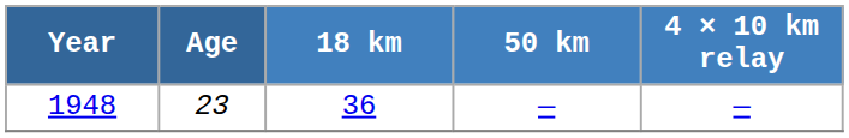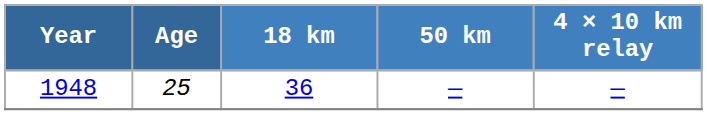1948 | Age: 23 -> 25
